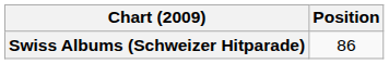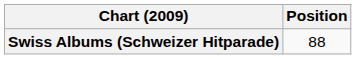Swiss Albums (Schweizer Hitparade) | Position: 86 -> 88
